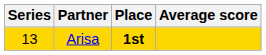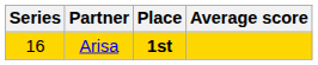Arisa | Series: 13 -> 16
